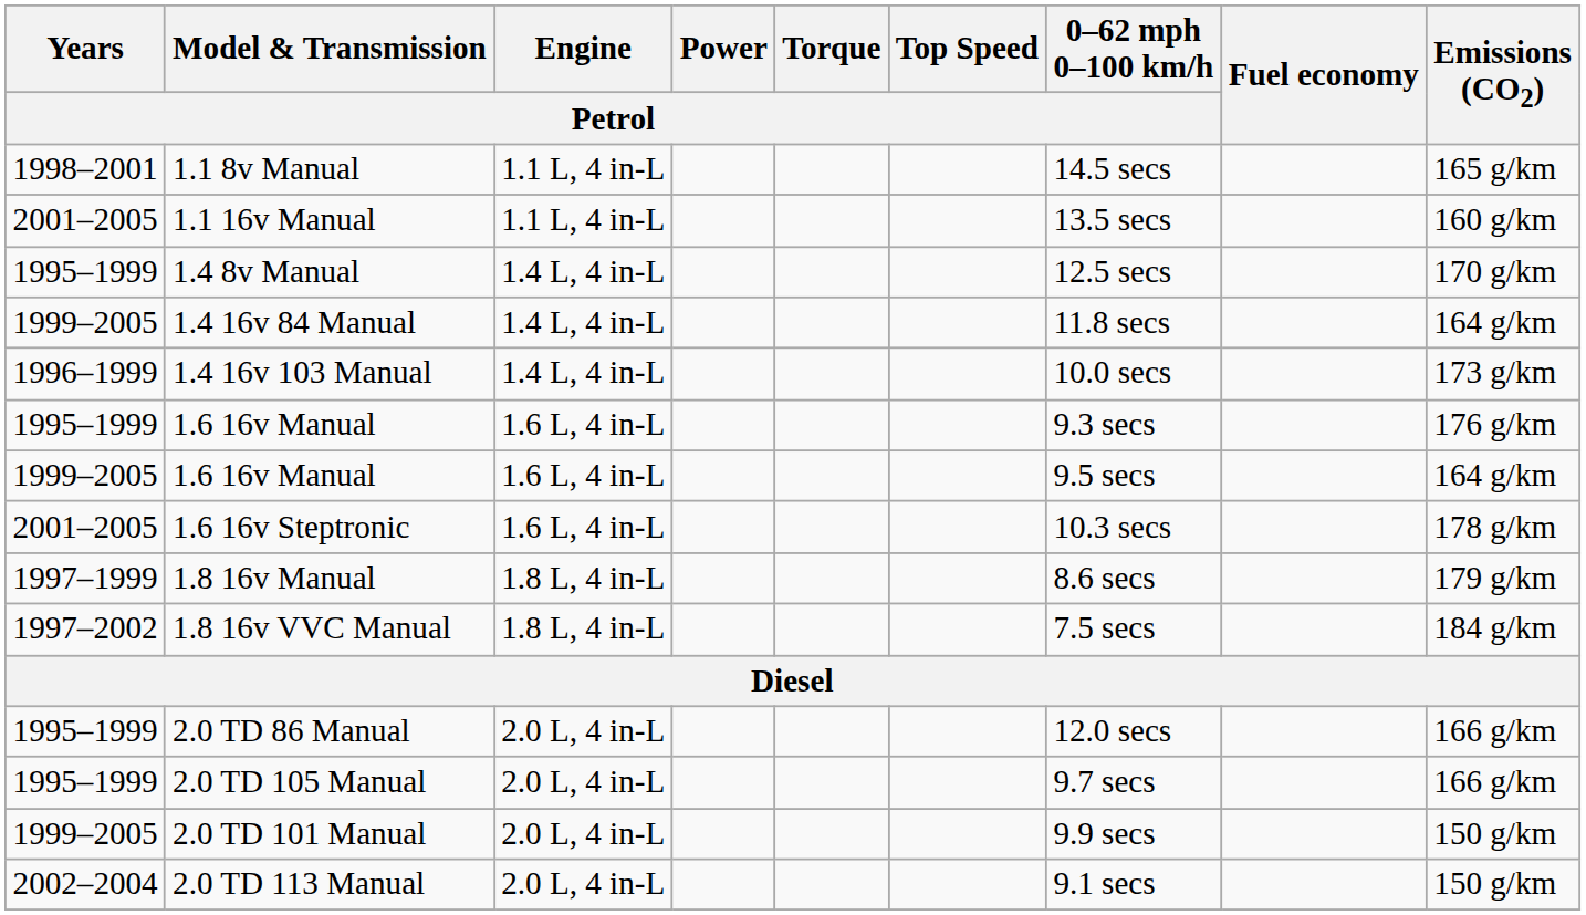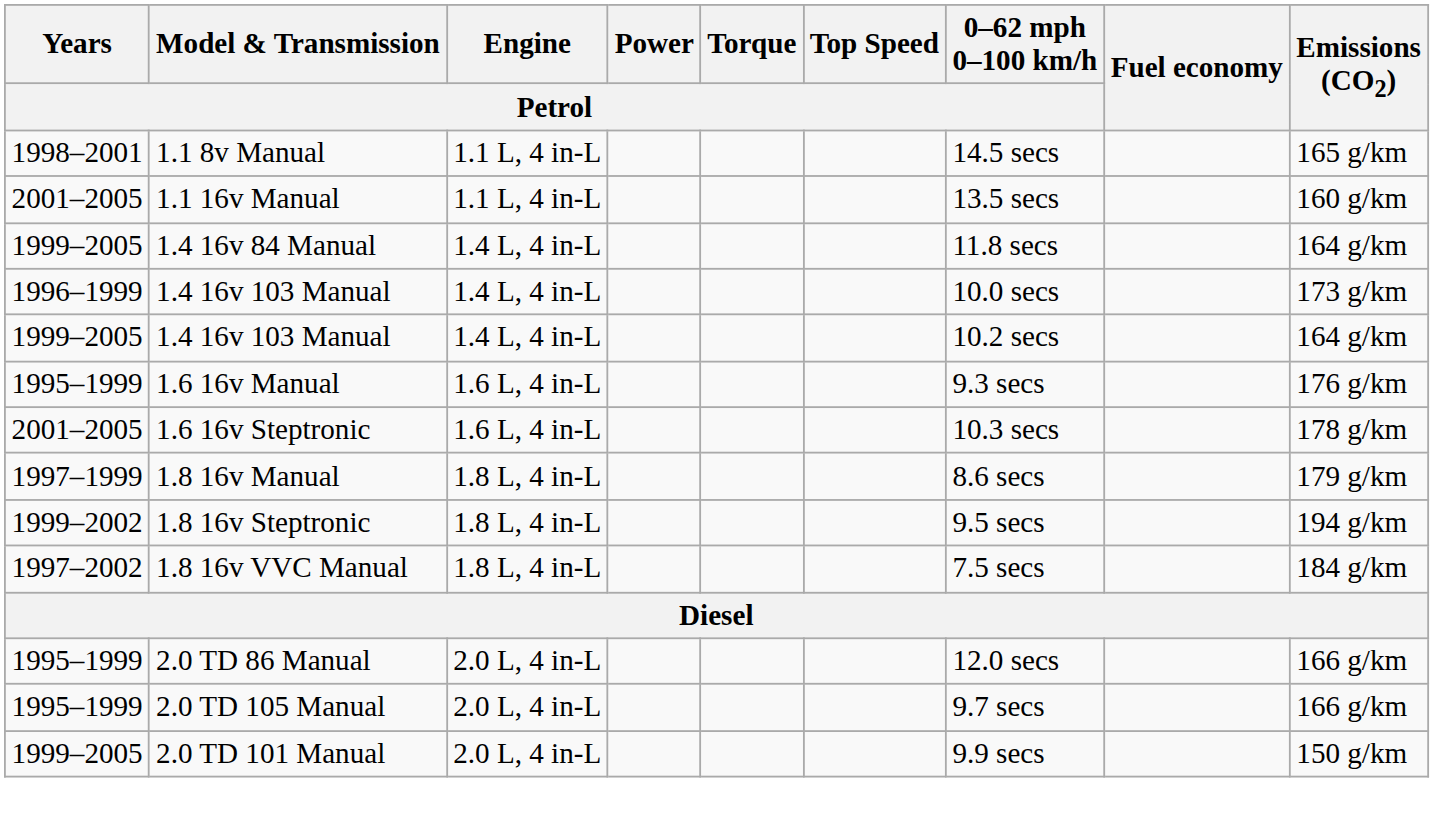- row: 1995–1999 | 1.4 8v Manual | 1.4 L, 4 in-L | 12.5 secs | 170 g/km
+ row: 1999–2005 | 1.4 16v 103 Manual | 1.4 L, 4 in-L | 10.2 secs | 164 g/km
- row: 1999–2005 | 1.6 16v Manual | 1.6 L, 4 in-L | 9.5 secs | 164 g/km
+ row: 1999–2002 | 1.8 16v Steptronic | 1.8 L, 4 in-L | 9.5 secs | 194 g/km
- row: 2002–2004 | 2.0 TD 113 Manual | 2.0 L, 4 in-L | 9.1 secs | 150 g/km
